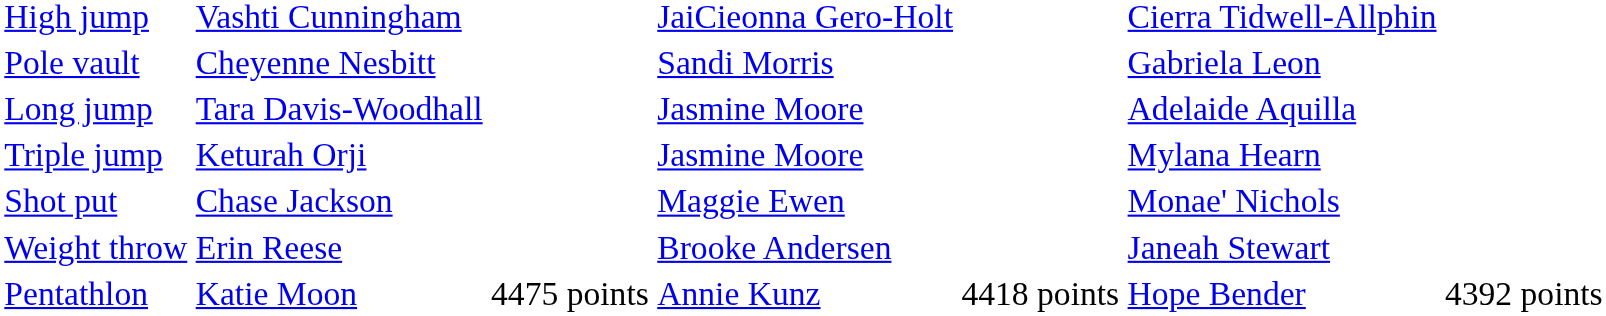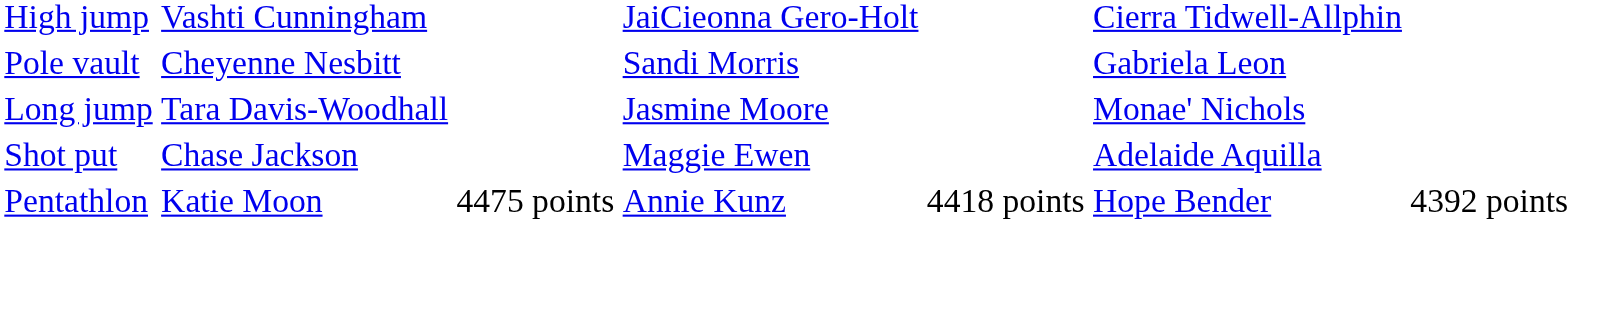Long jump | column 6: Adelaide Aquilla -> Monae' Nichols
- row: Triple jump | Keturah Orji | Jasmine Moore | Mylana Hearn
Shot put | column 6: Monae' Nichols -> Adelaide Aquilla
- row: Weight throw | Erin Reese | Brooke Andersen | Janeah Stewart
